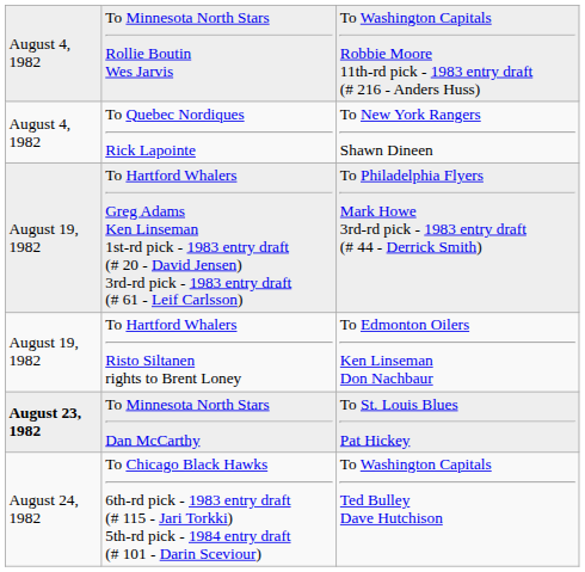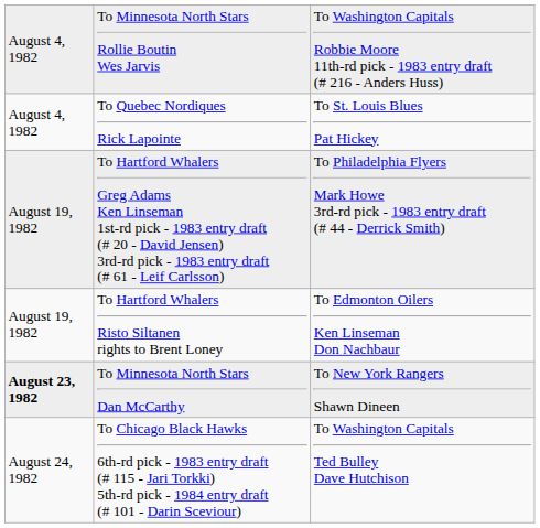To Quebec Nordiques Rick Lapointe | column 3: To New York Rangers Shawn Dineen -> To St. Louis Blues Pat Hickey
To Minnesota North Stars Dan McCarthy | column 3: To St. Louis Blues Pat Hickey -> To New York Rangers Shawn Dineen
